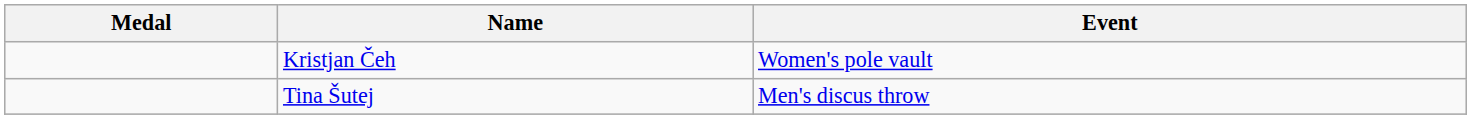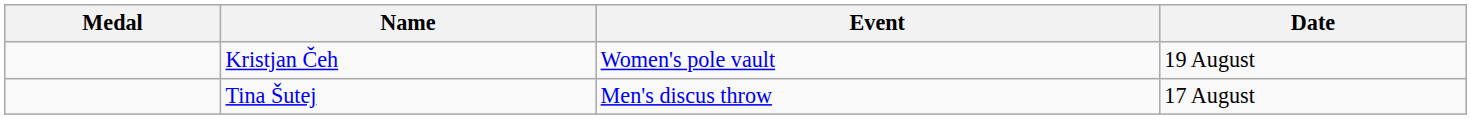+ column: Date | 19 August | 17 August
